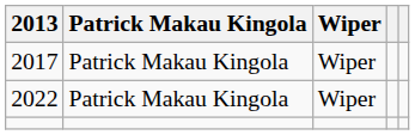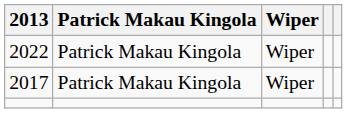rows swapped: 2017 <-> 2022
